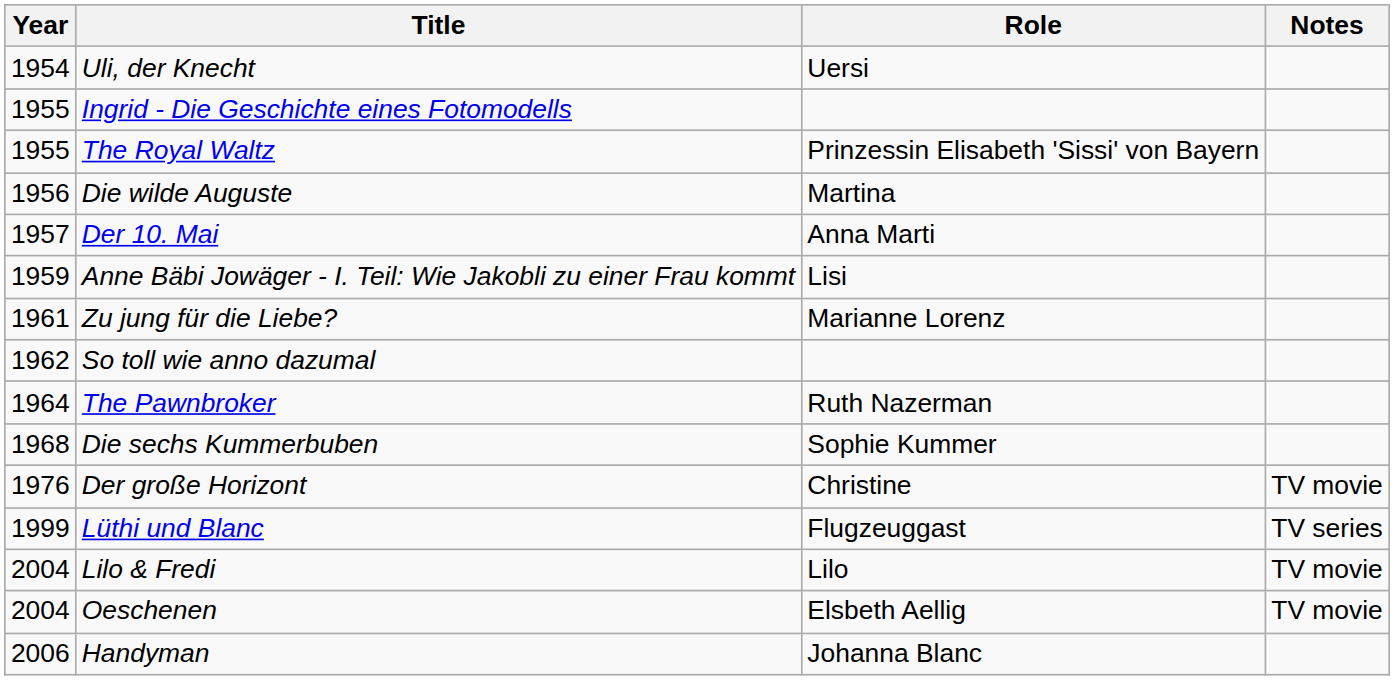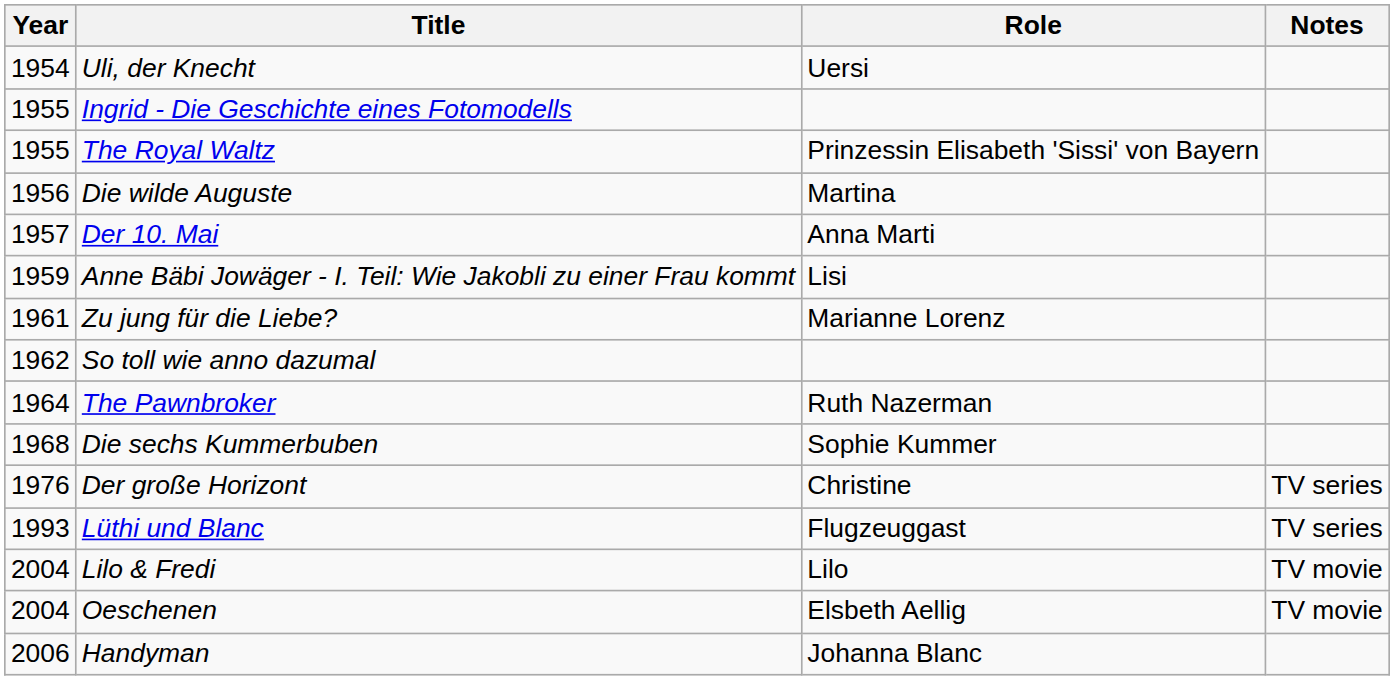Der große Horizont | Notes: TV movie -> TV series
Lüthi und Blanc | Year: 1999 -> 1993
